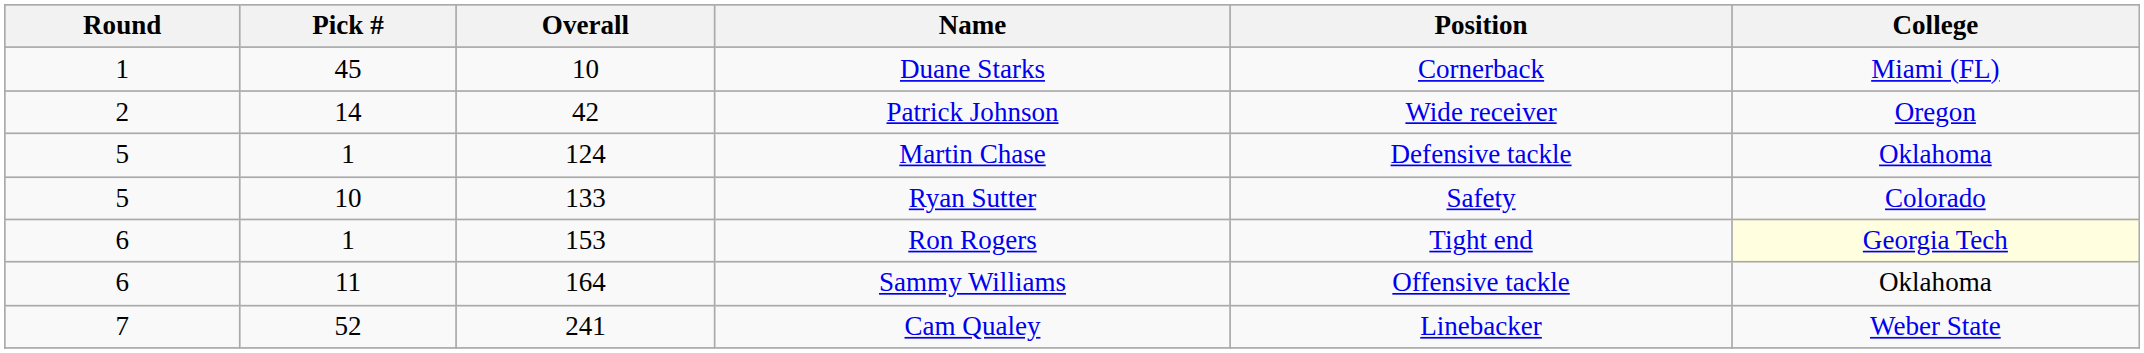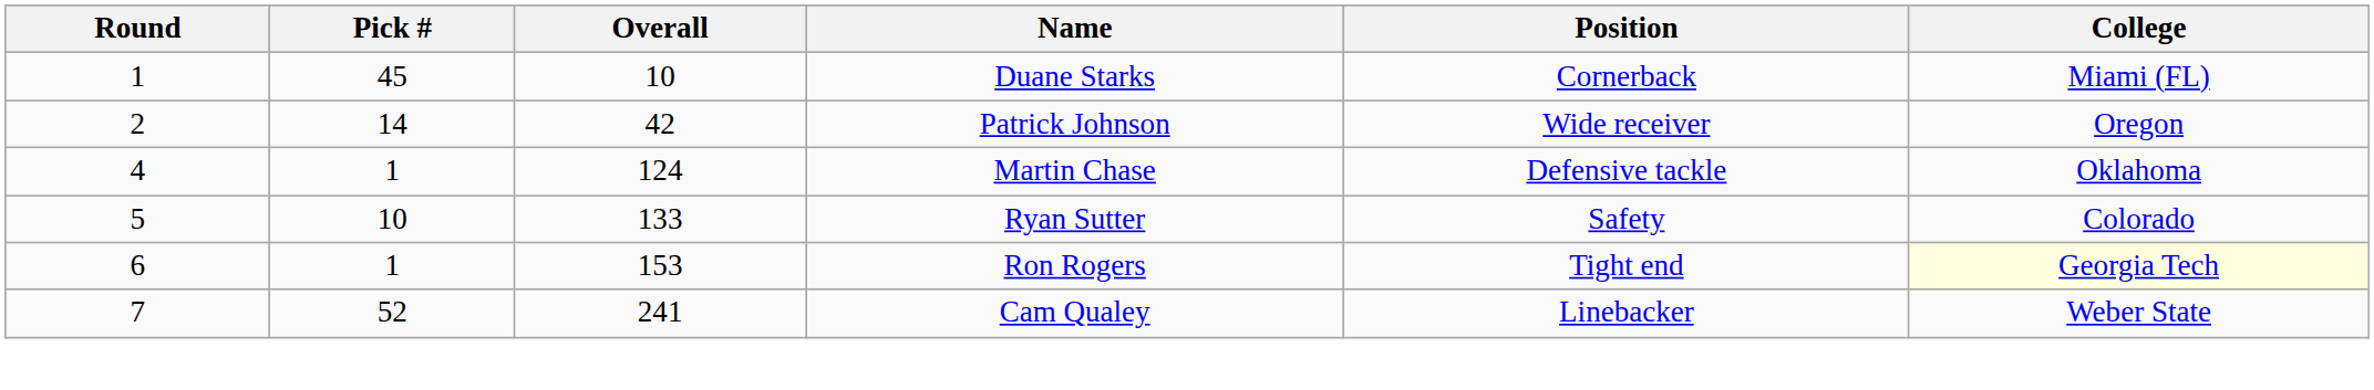Martin Chase | Round: 5 -> 4
- row: 6 | 11 | 164 | Sammy Williams | Offensive tackle | Oklahoma
